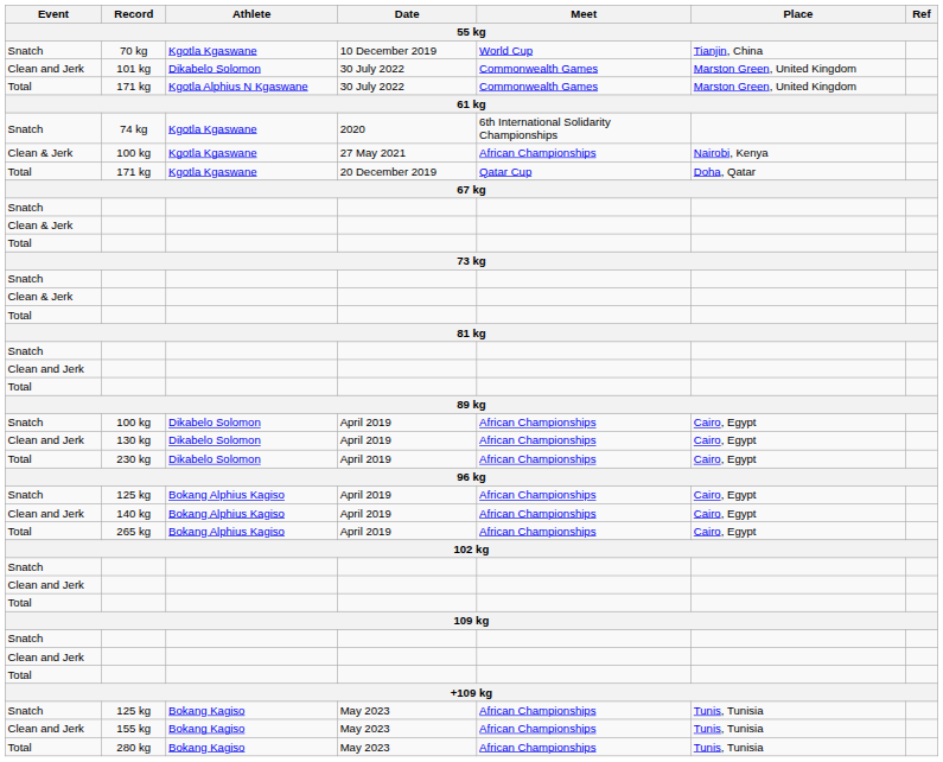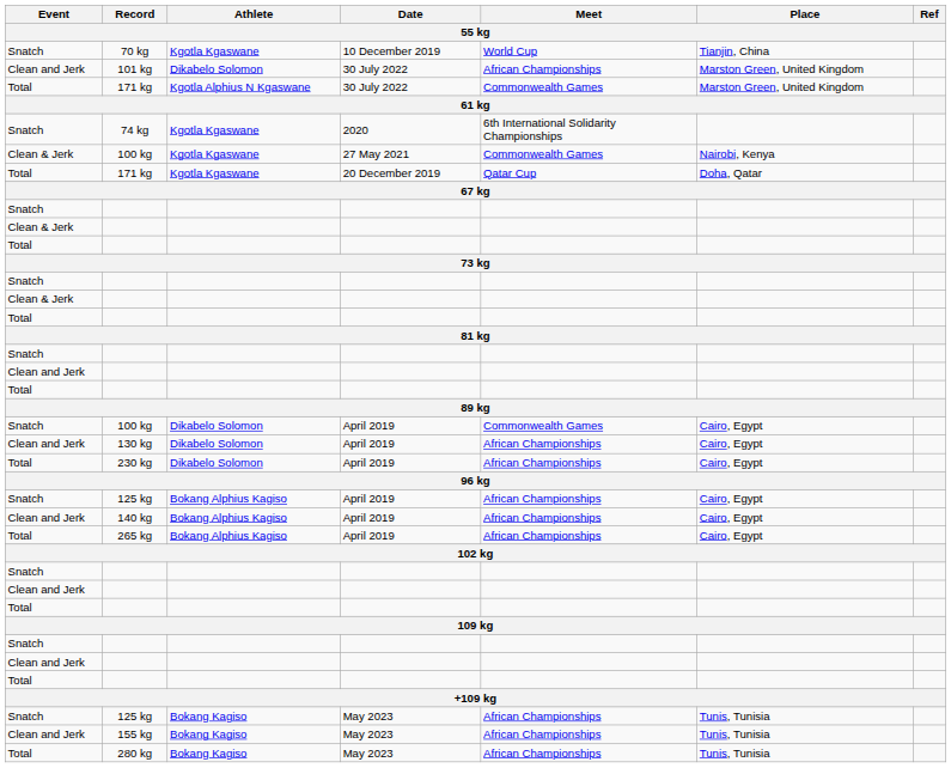101 kg | Meet: Commonwealth Games -> African Championships
Clean & Jerk / 100 kg | Meet: African Championships -> Commonwealth Games
Snatch / 100 kg | Meet: African Championships -> Commonwealth Games
